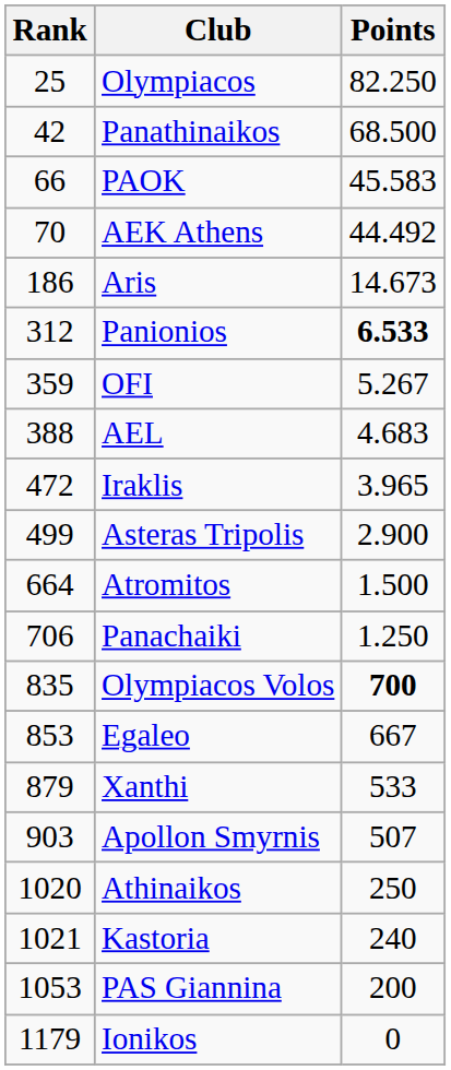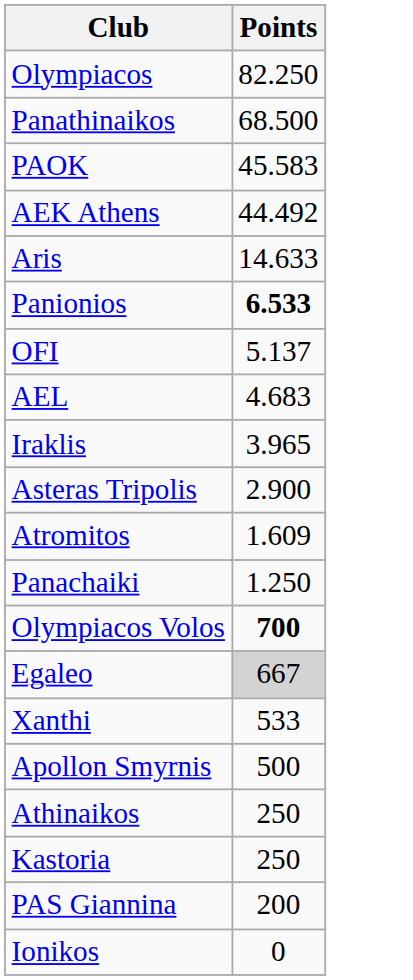- column: Rank | 25 | 42 | 66 | 70 | 186 | 312 | 359 | 388 | 472 | 499 | 664 | 706 | 835 | 853 | 879 | 903 | 1020 | 1021 | 1053 | 1179
Aris | Points: 14.673 -> 14.633
OFI | Points: 5.267 -> 5.137
Atromitos | Points: 1.500 -> 1.609
Egaleo | Points: no background -> lightgrey background
Apollon Smyrnis | Points: 507 -> 500
Kastoria | Points: 240 -> 250
